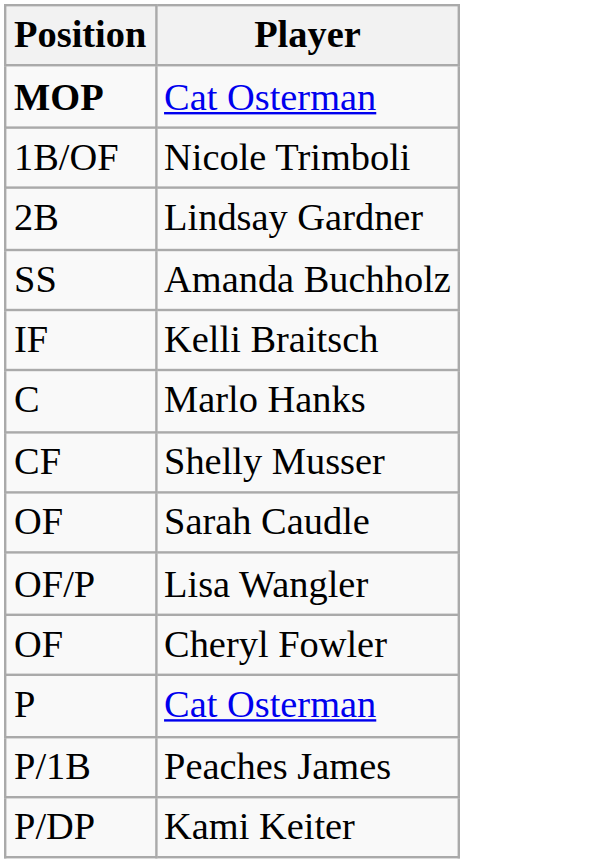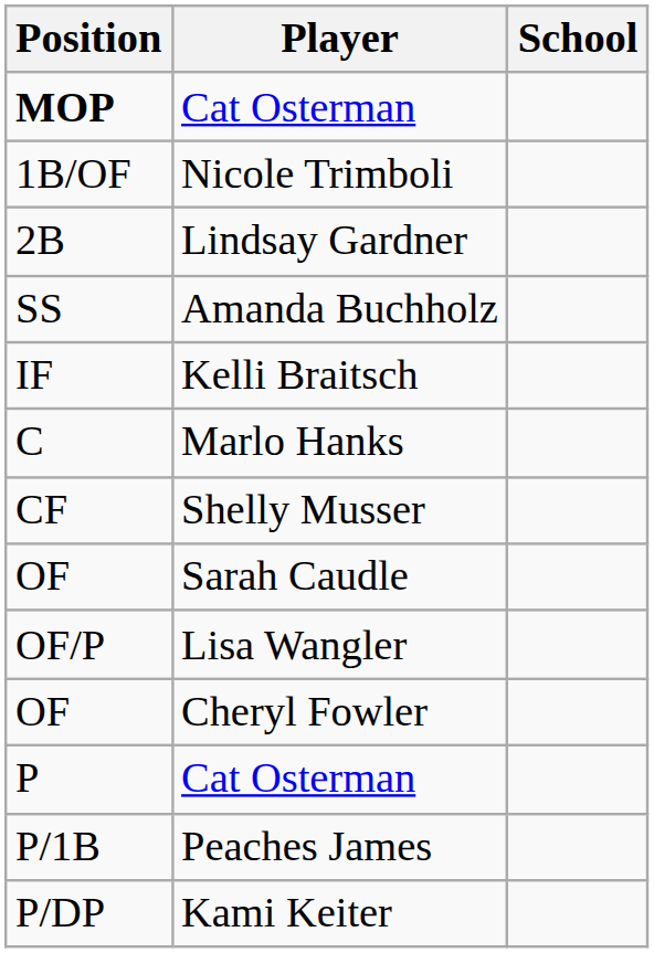+ column: School
